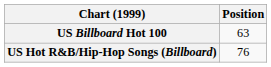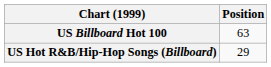US Hot R&B/Hip-Hop Songs (Billboard) | Position: 76 -> 29
